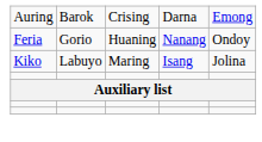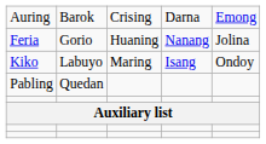Feria | column 5: Ondoy -> Jolina
Kiko | column 5: Jolina -> Ondoy
+ row: Pabling | Quedan
